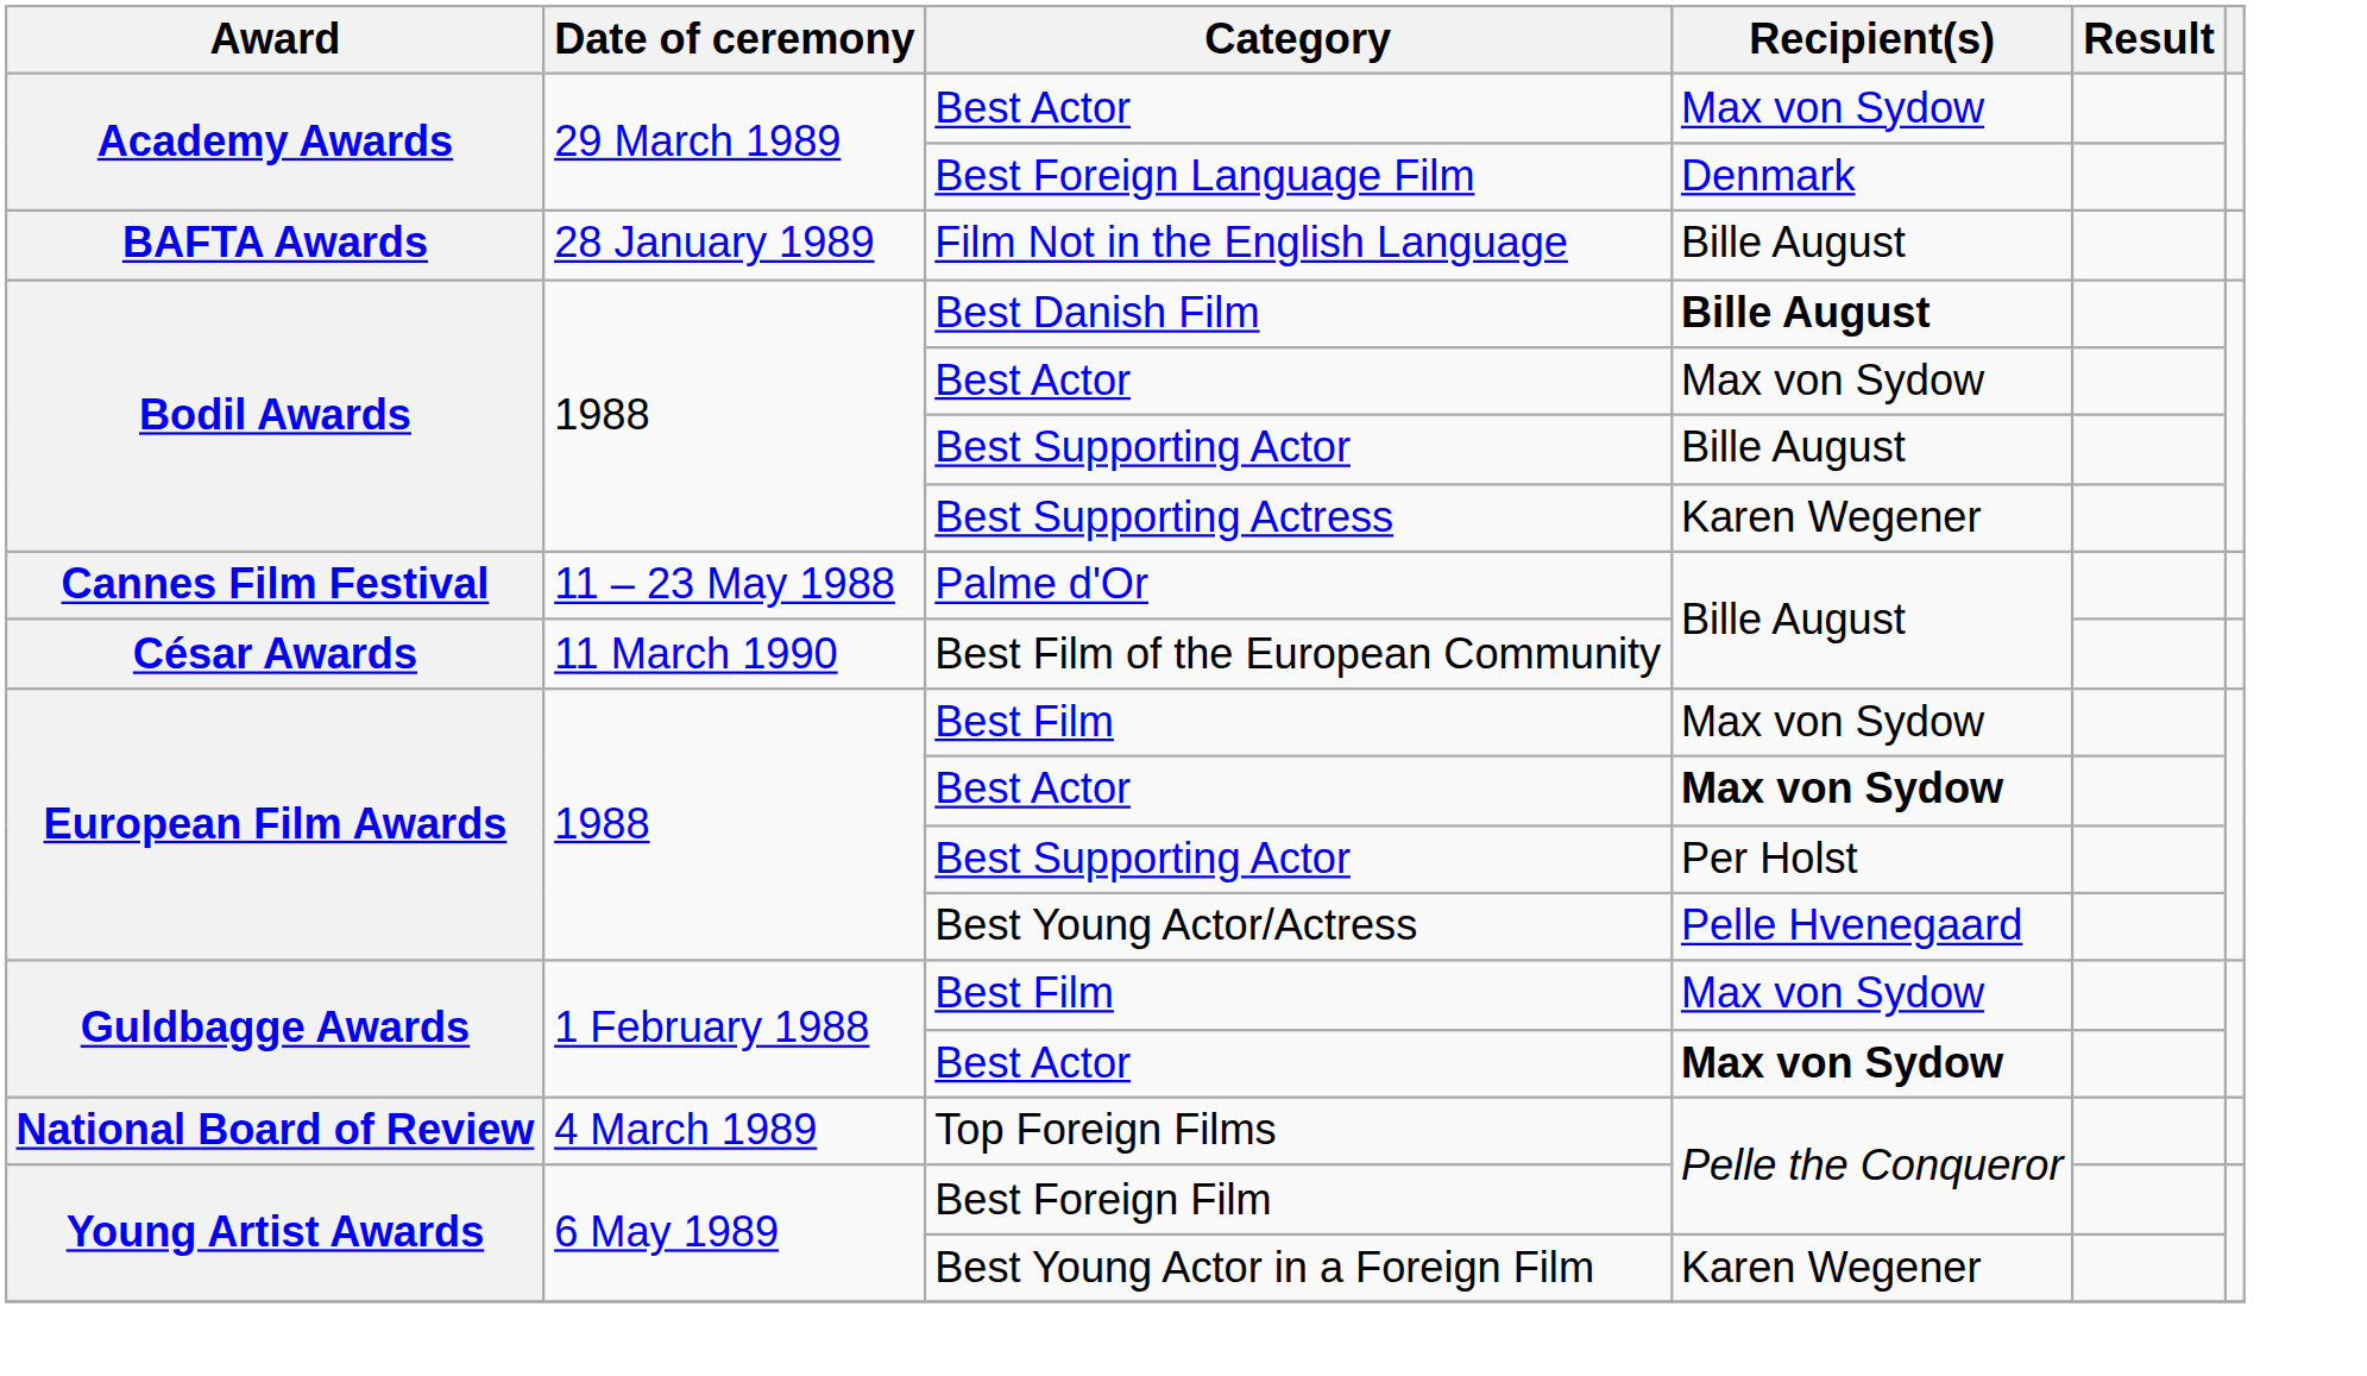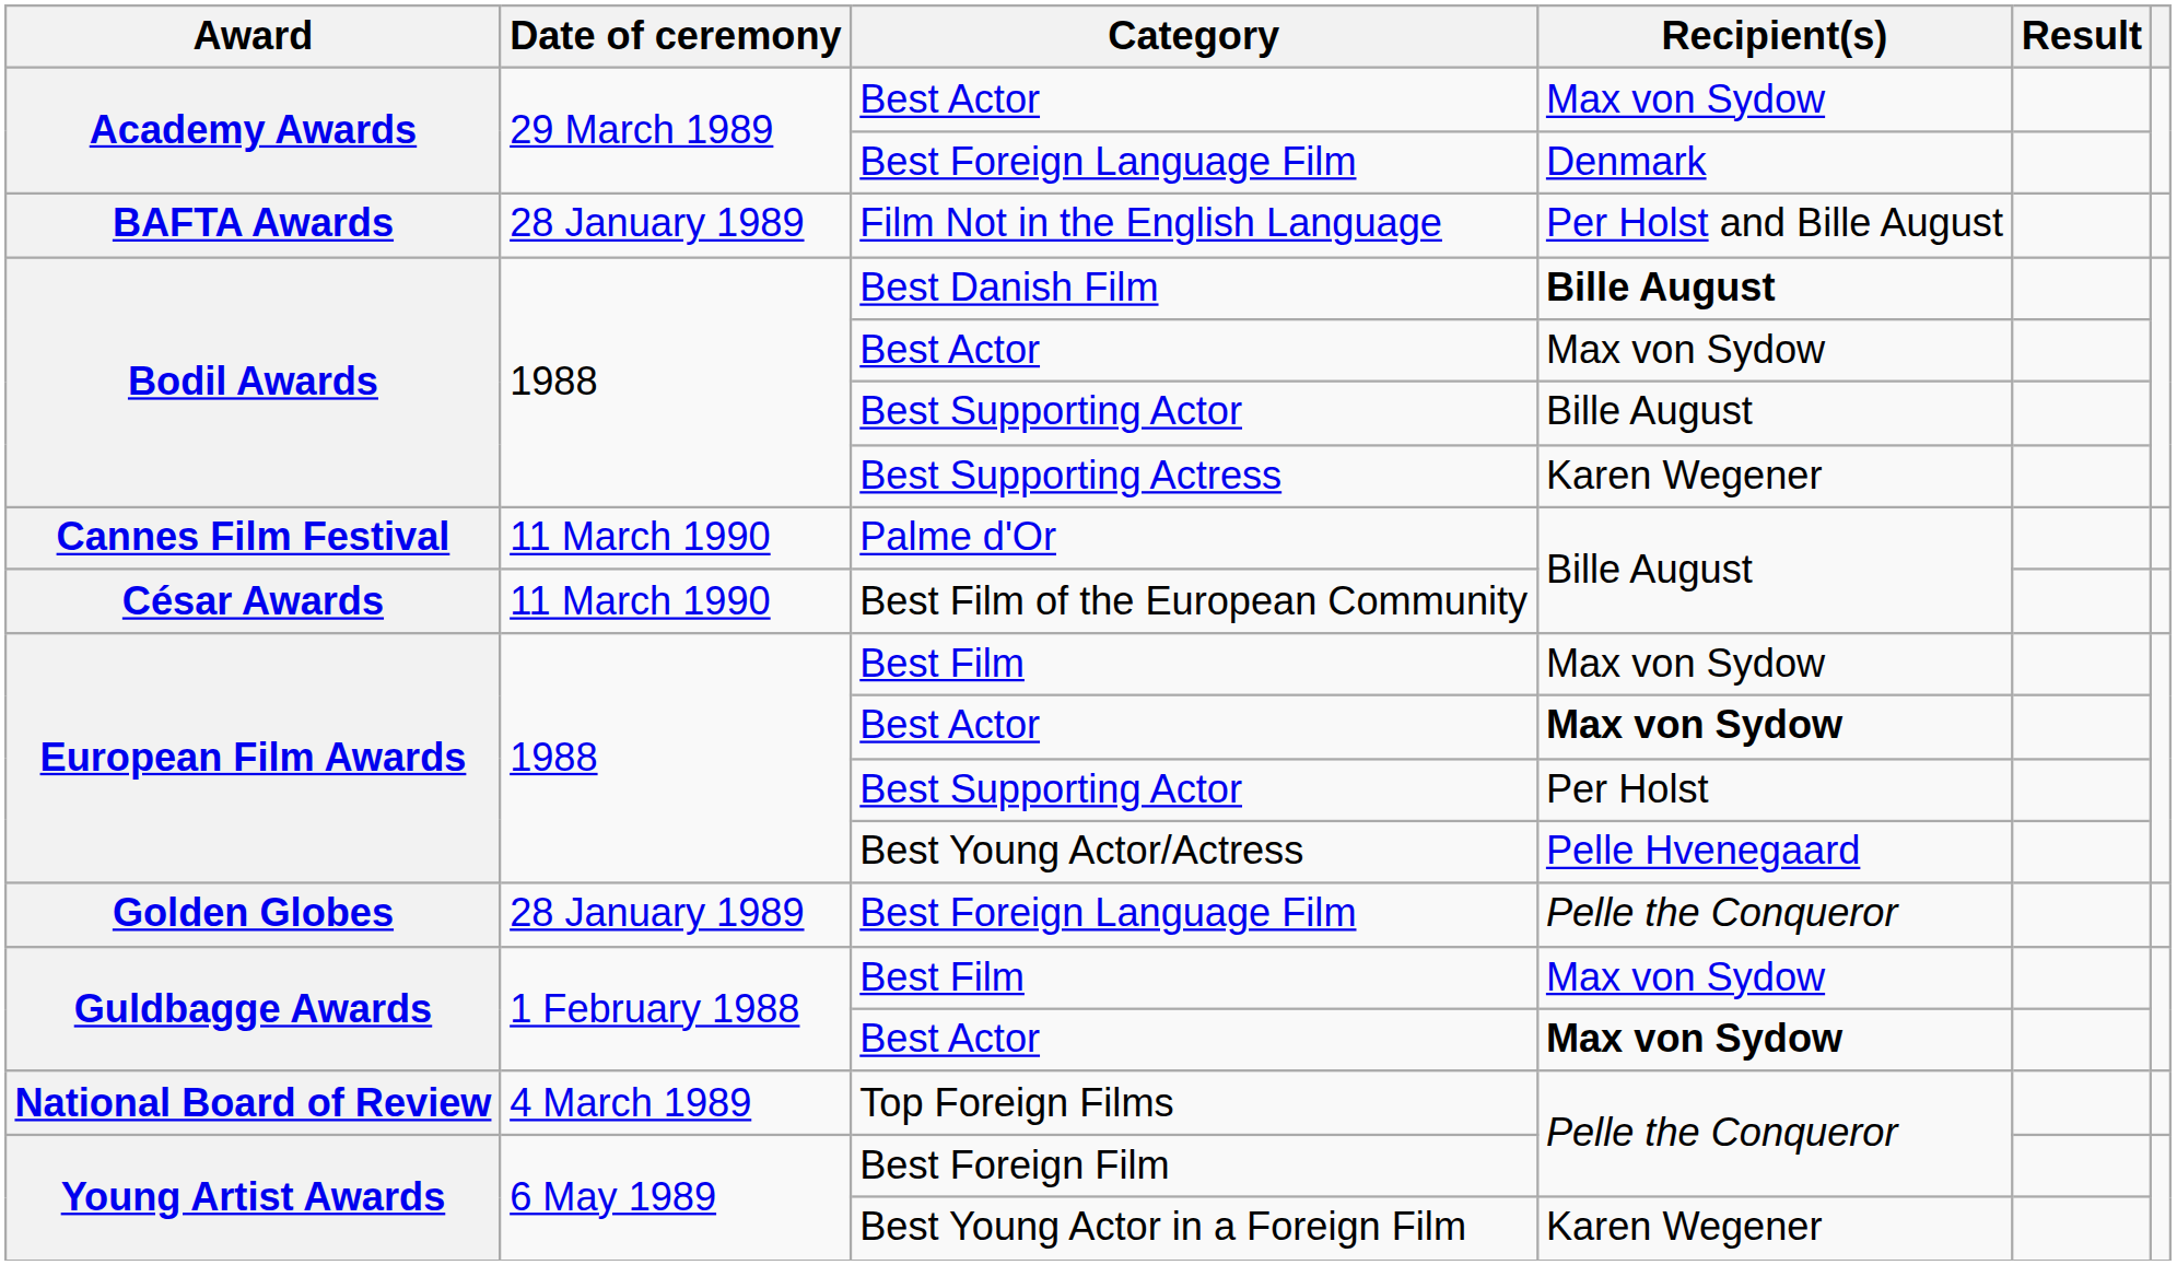Film Not in the English Language | Recipient(s): Bille August -> Per Holst and Bille August
Palme d'Or | Date of ceremony: 11 – 23 May 1988 -> 11 March 1990
+ row: Golden Globes | 28 January 1989 | Best Foreign Language Film | Pelle the Conqueror
